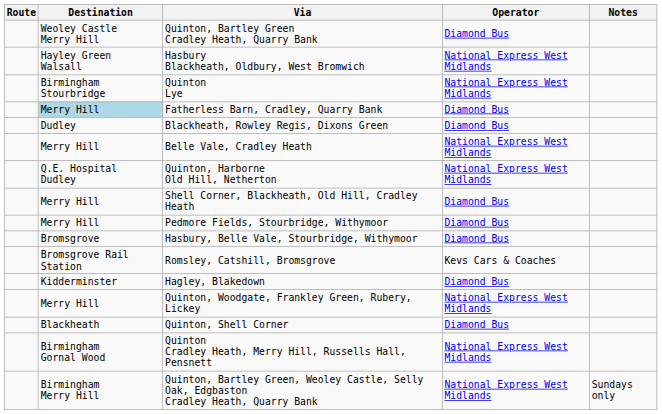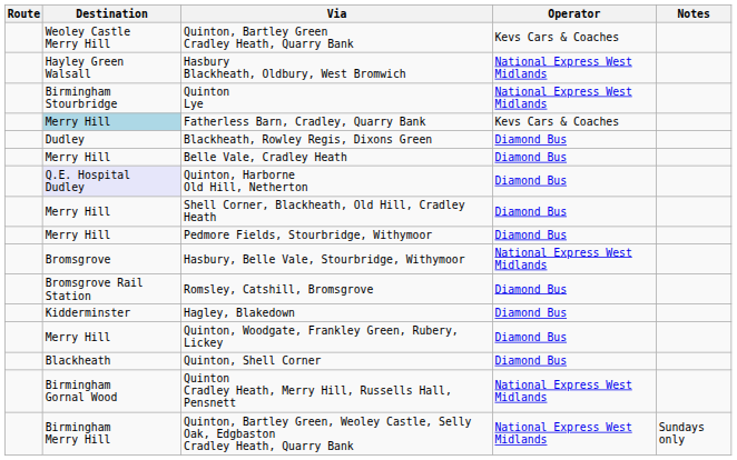Quinton, Bartley Green Cradley Heath, Quarry Bank | Operator: Diamond Bus -> Kevs Cars & Coaches
Fatherless Barn, Cradley, Quarry Bank | Operator: Diamond Bus -> Kevs Cars & Coaches
Belle Vale, Cradley Heath | Operator: National Express West Midlands -> Diamond Bus
Quinton, Harborne Old Hill, Netherton | Destination: no background -> lavender background
Quinton, Harborne Old Hill, Netherton | Operator: National Express West Midlands -> Diamond Bus
Hasbury, Belle Vale, Stourbridge, Withymoor | Operator: Diamond Bus -> National Express West Midlands
Romsley, Catshill, Bromsgrove | Operator: Kevs Cars & Coaches -> Diamond Bus
Quinton, Woodgate, Frankley Green, Rubery, Lickey | Operator: National Express West Midlands -> Diamond Bus
